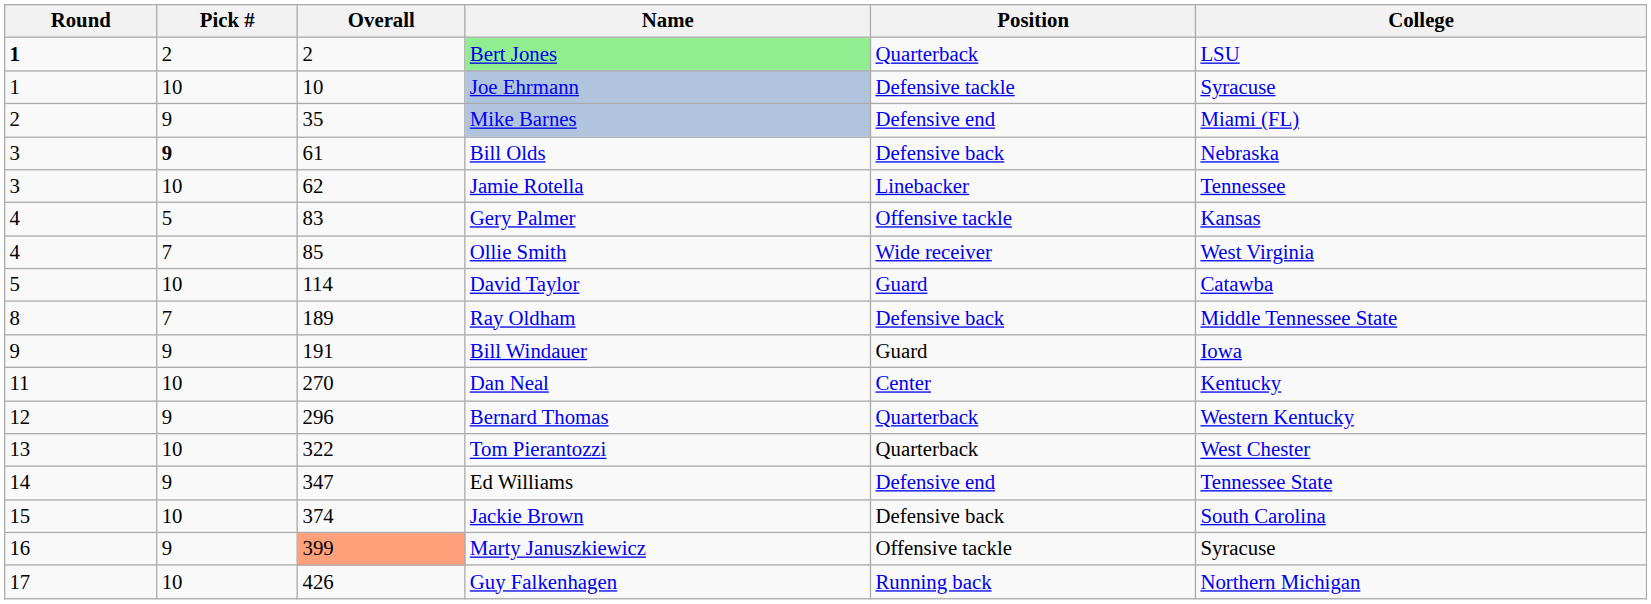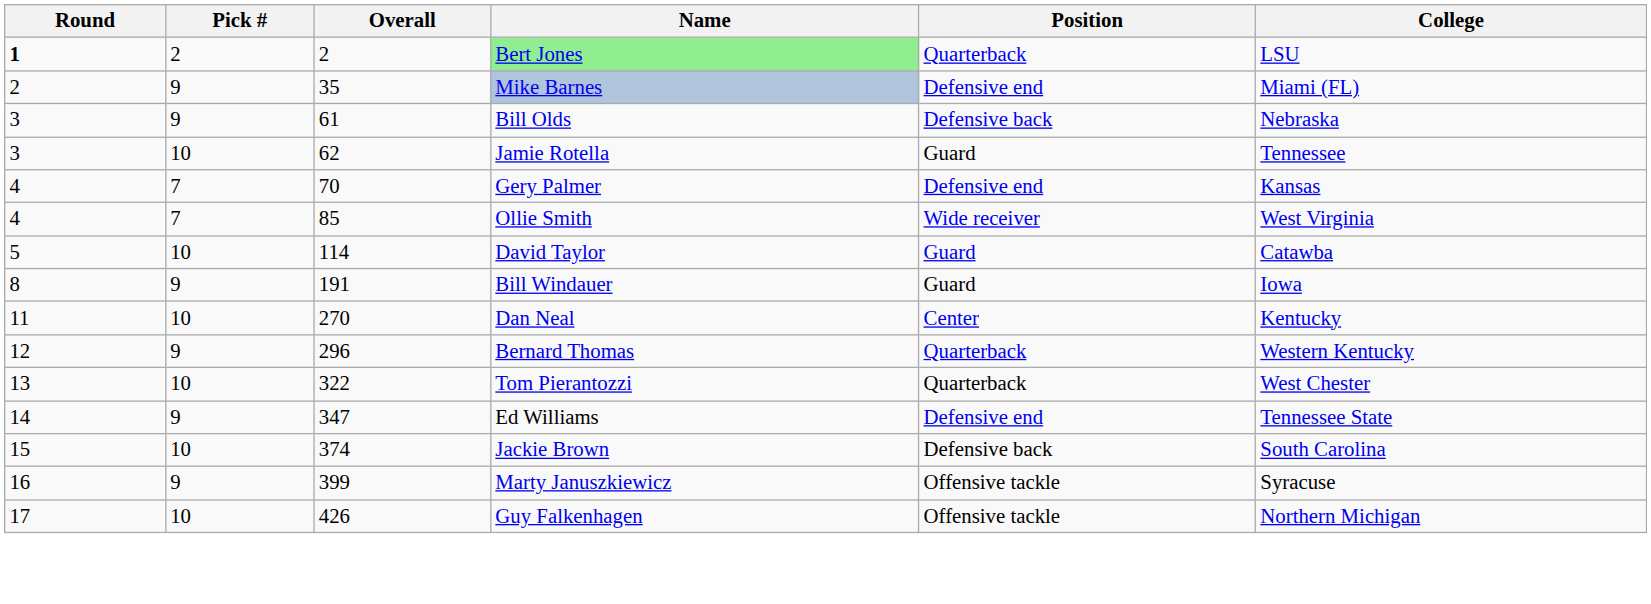- row: 1 | 10 | 10 | Joe Ehrmann | Defensive tackle | Syracuse
Bill Olds | Pick #: bold -> normal
Jamie Rotella | Position: Linebacker -> Guard
Gery Palmer | Pick #: 5 -> 7
Gery Palmer | Overall: 83 -> 70
Gery Palmer | Position: Offensive tackle -> Defensive end
- row: 8 | 7 | 189 | Ray Oldham | Defensive back | Middle Tennessee State
Bill Windauer | Round: 9 -> 8
Marty Januszkiewicz | Overall: lightsalmon background -> no background
Guy Falkenhagen | Position: Running back -> Offensive tackle
